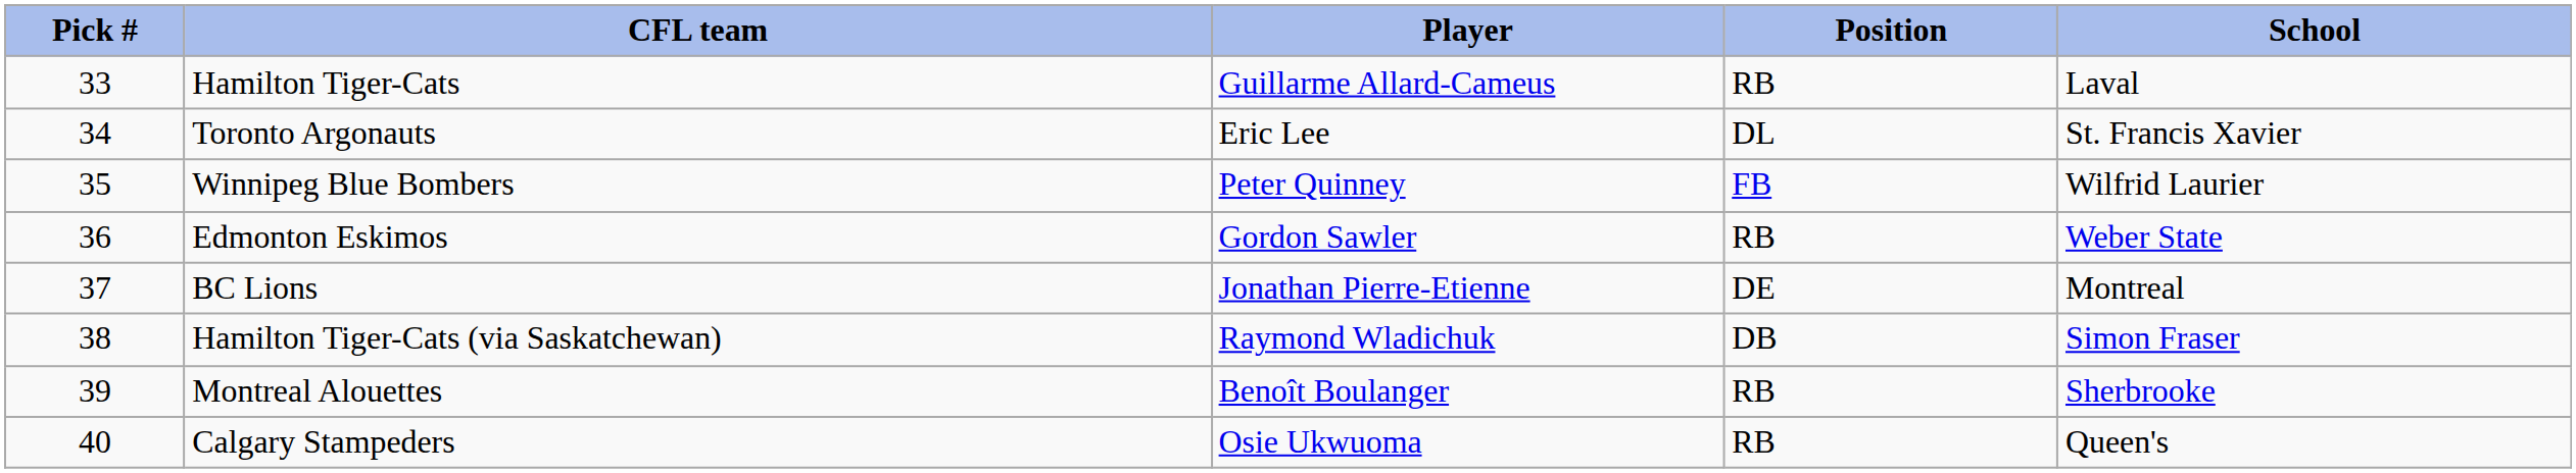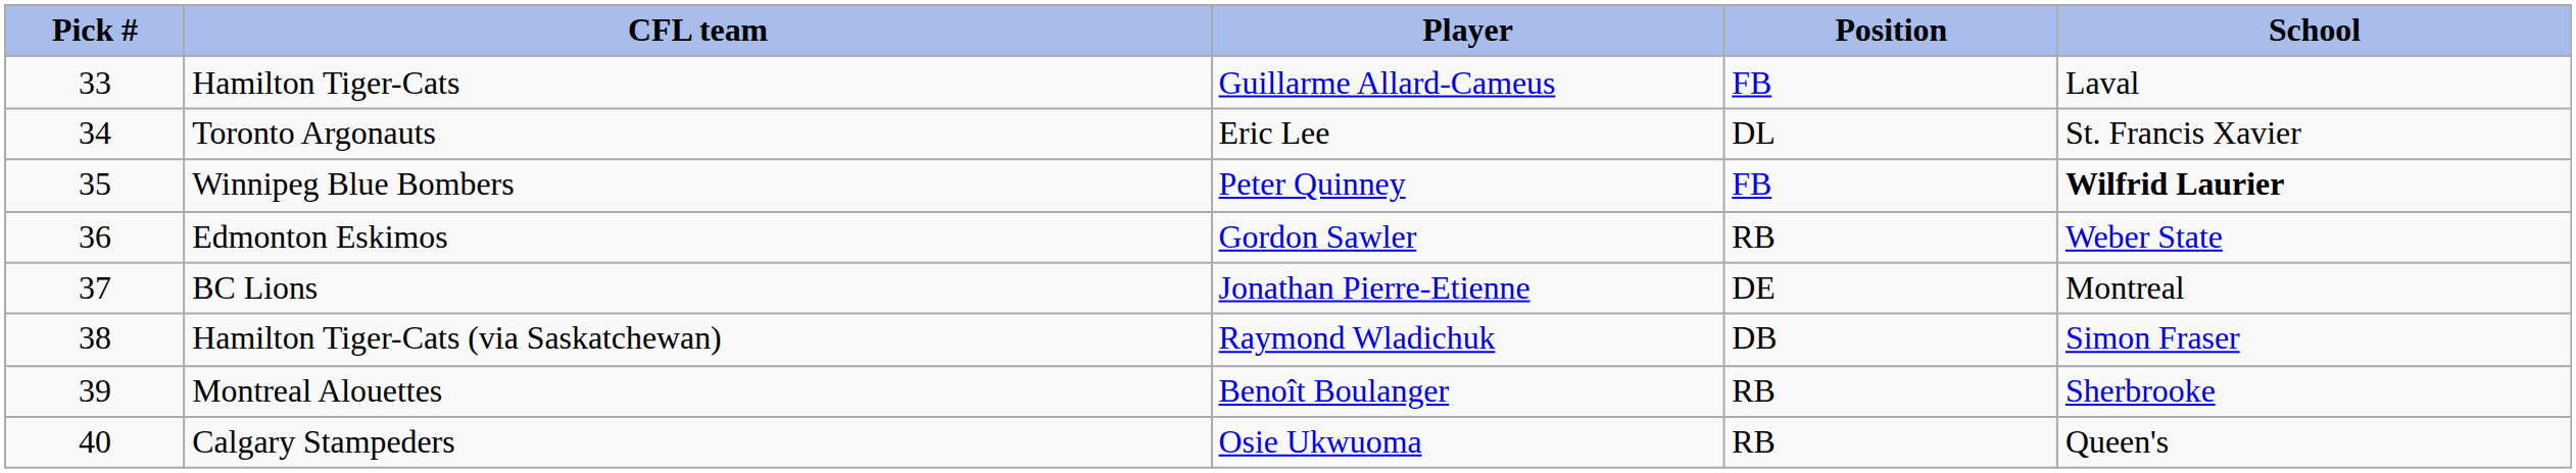Hamilton Tiger-Cats | Position: RB -> FB
Winnipeg Blue Bombers | School: normal -> bold
